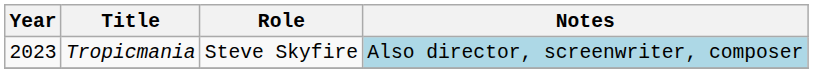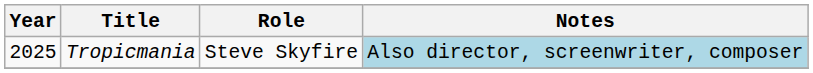Tropicmania | Year: 2023 -> 2025
